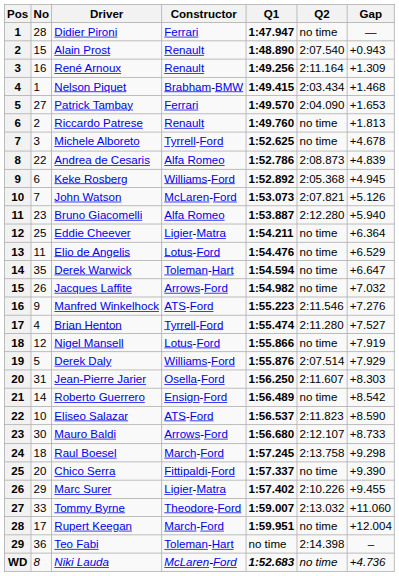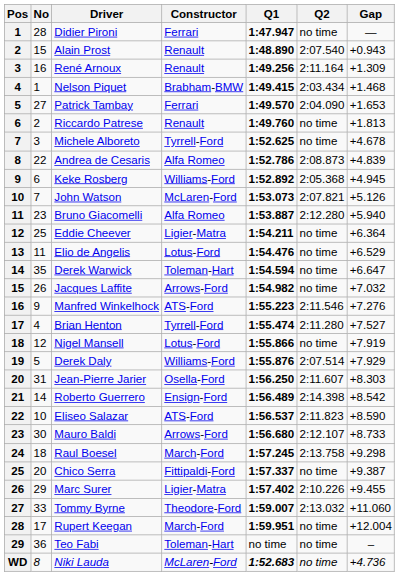Roberto Guerrero | Q2: no time -> 2:14.398
Chico Serra | Gap: +9.390 -> +9.387
Teo Fabi | Q2: 2:14.398 -> no time
